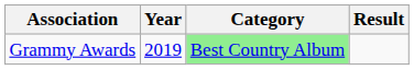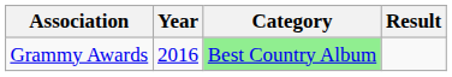Grammy Awards | Year: 2019 -> 2016
